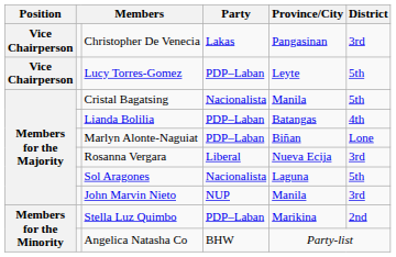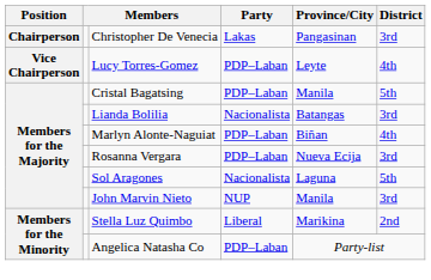Christopher De Venecia | Position: Vice Chairperson -> Chairperson
Lucy Torres-Gomez | District: 5th -> 4th
Cristal Bagatsing | Party: Nacionalista -> PDP–Laban
Lianda Bolilia | Party: PDP–Laban -> Nacionalista
Lianda Bolilia | District: 4th -> 3rd
Marlyn Alonte-Naguiat | District: Lone -> 4th
Rosanna Vergara | Party: Liberal -> PDP–Laban
Stella Luz Quimbo | Party: PDP–Laban -> Liberal
Angelica Natasha Co | Party: BHW -> PDP–Laban
